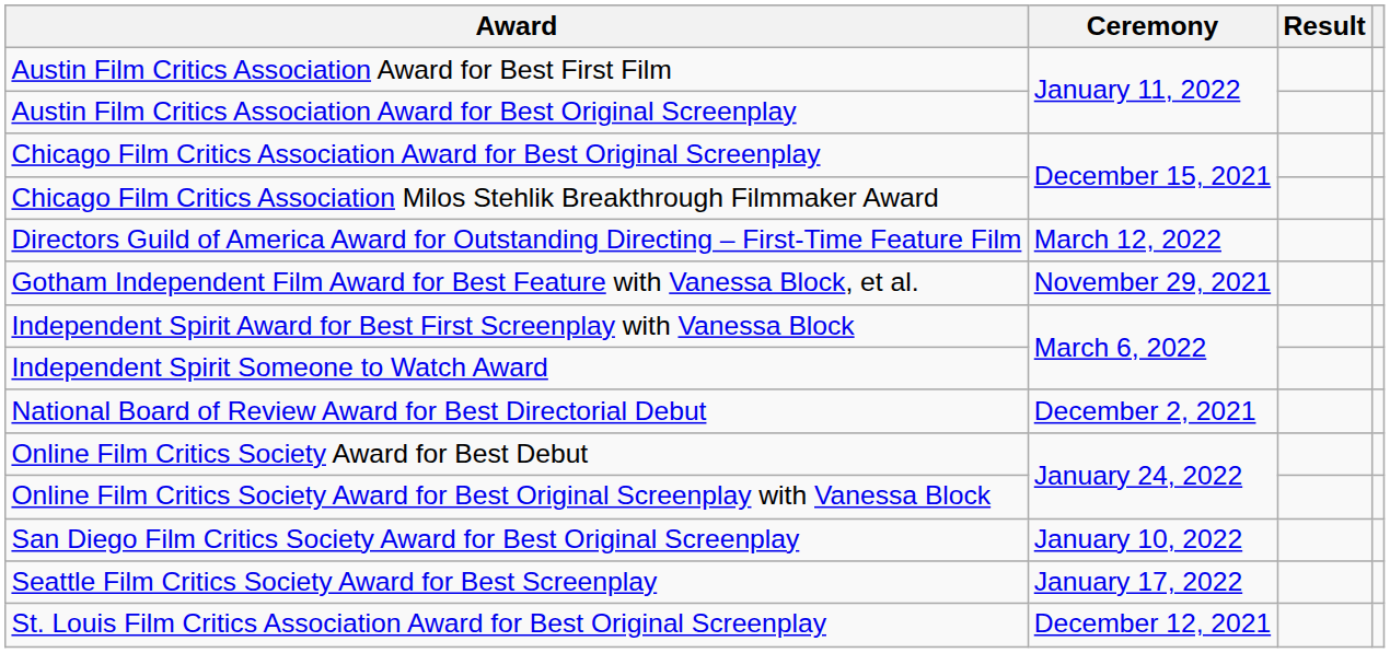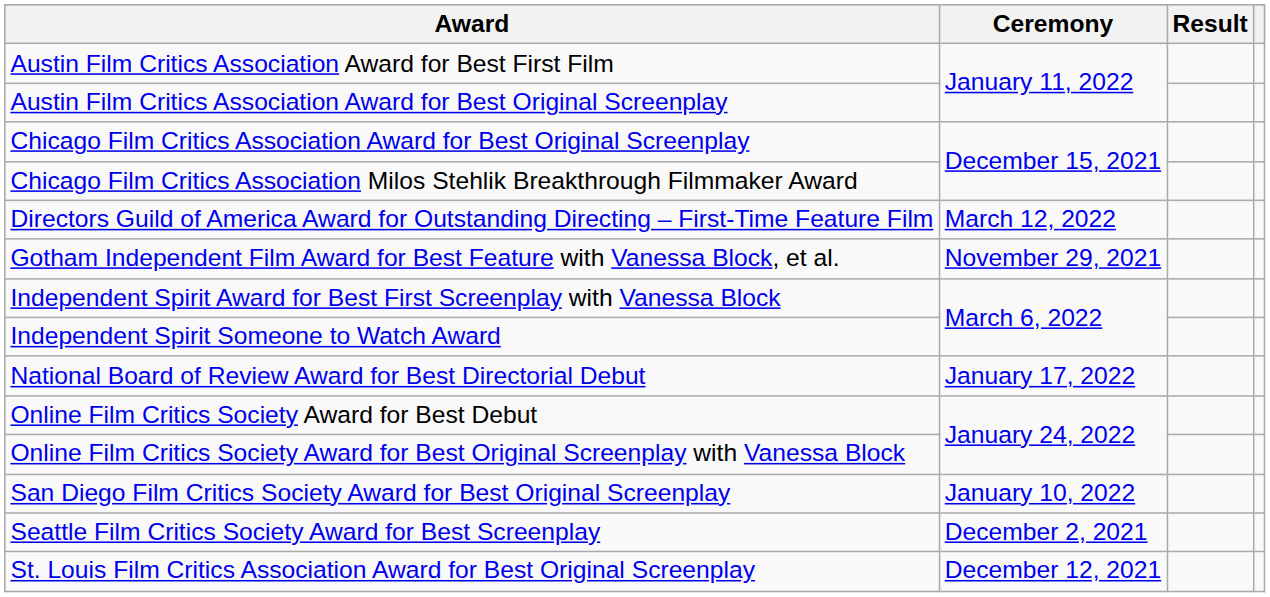National Board of Review Award for Best Directorial Debut | Ceremony: December 2, 2021 -> January 17, 2022
Seattle Film Critics Society Award for Best Screenplay | Ceremony: January 17, 2022 -> December 2, 2021
